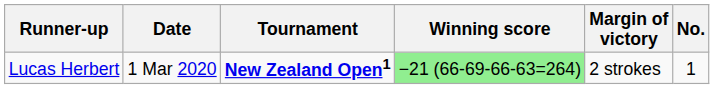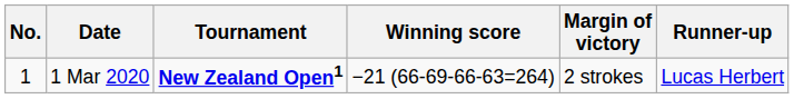columns swapped: No. <-> Runner-up
1 Mar 2020 | Winning score: lightgreen background -> no background
